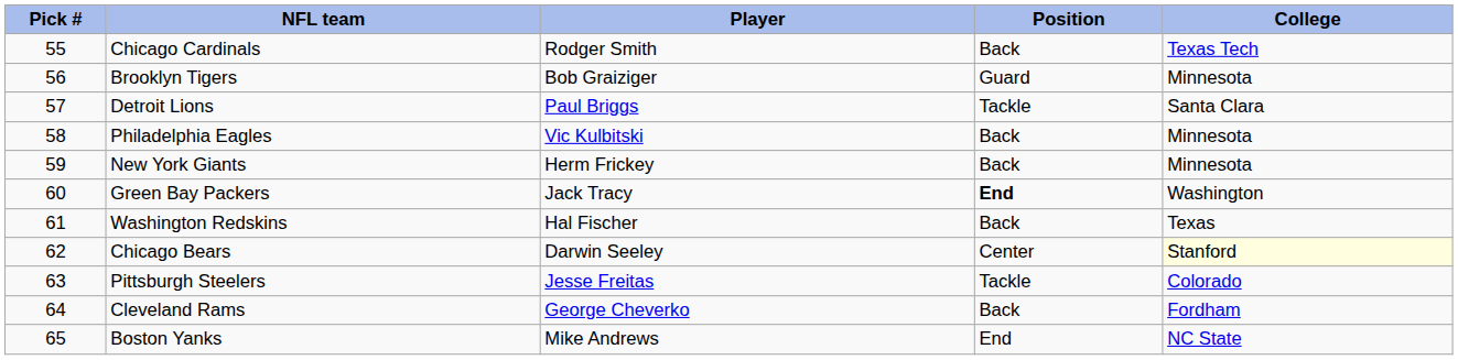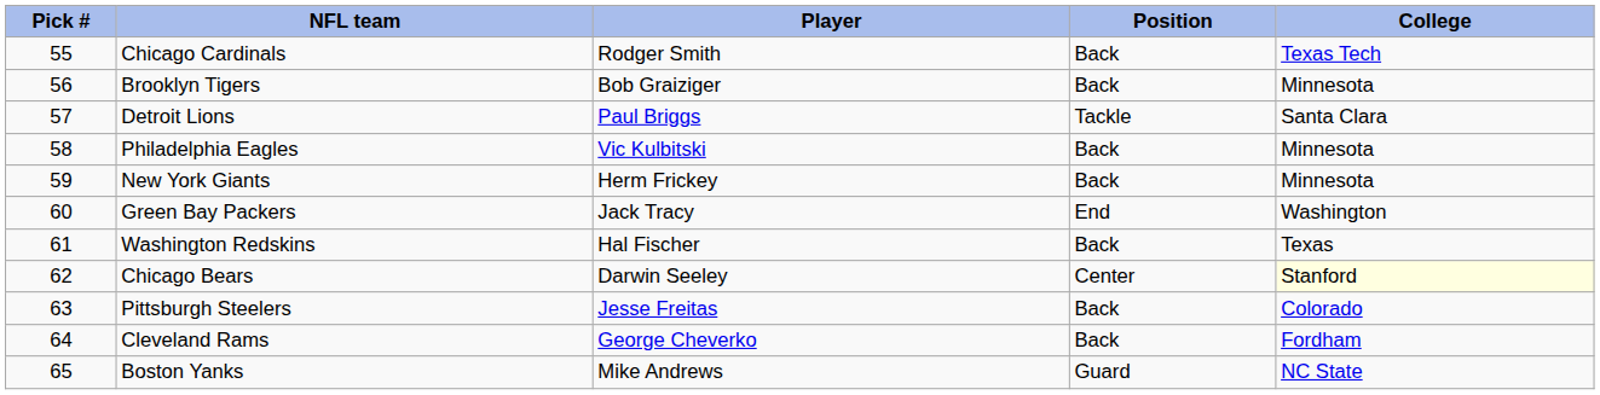Brooklyn Tigers | Position: Guard -> Back
Green Bay Packers | Position: bold -> normal
Pittsburgh Steelers | Position: Tackle -> Back
Boston Yanks | Position: End -> Guard
